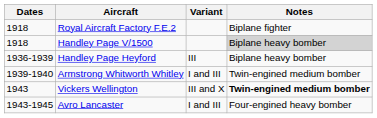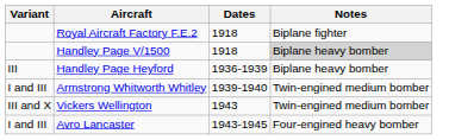columns swapped: Dates <-> Variant
Vickers Wellington | Notes: bold -> normal
